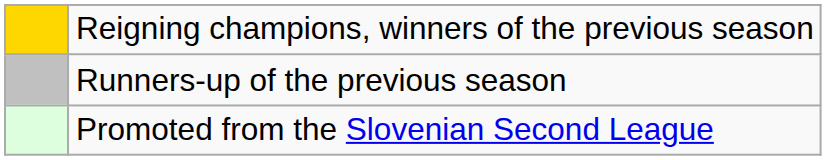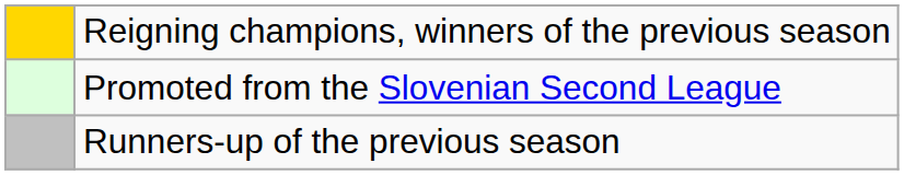rows swapped: Runners-up of the previous season <-> Promoted from the Slovenian Second League
